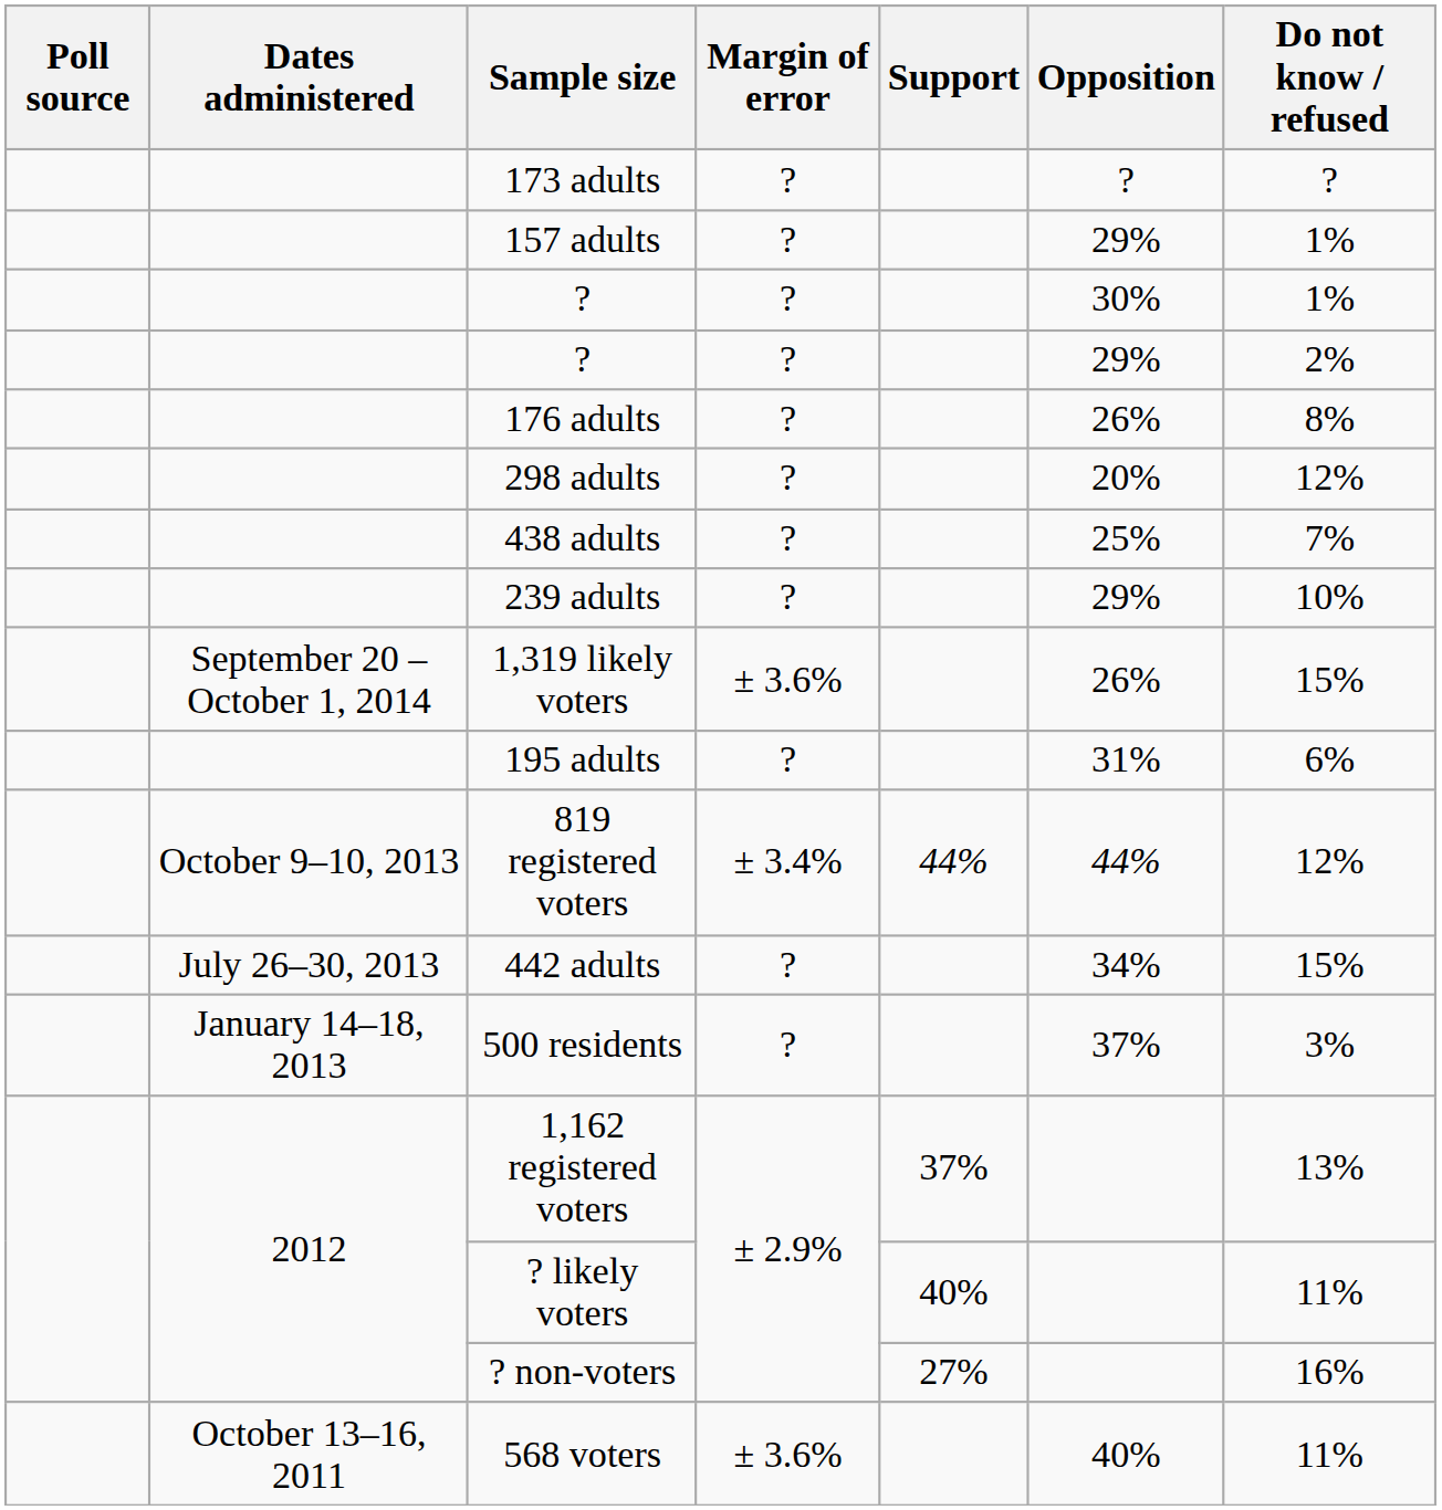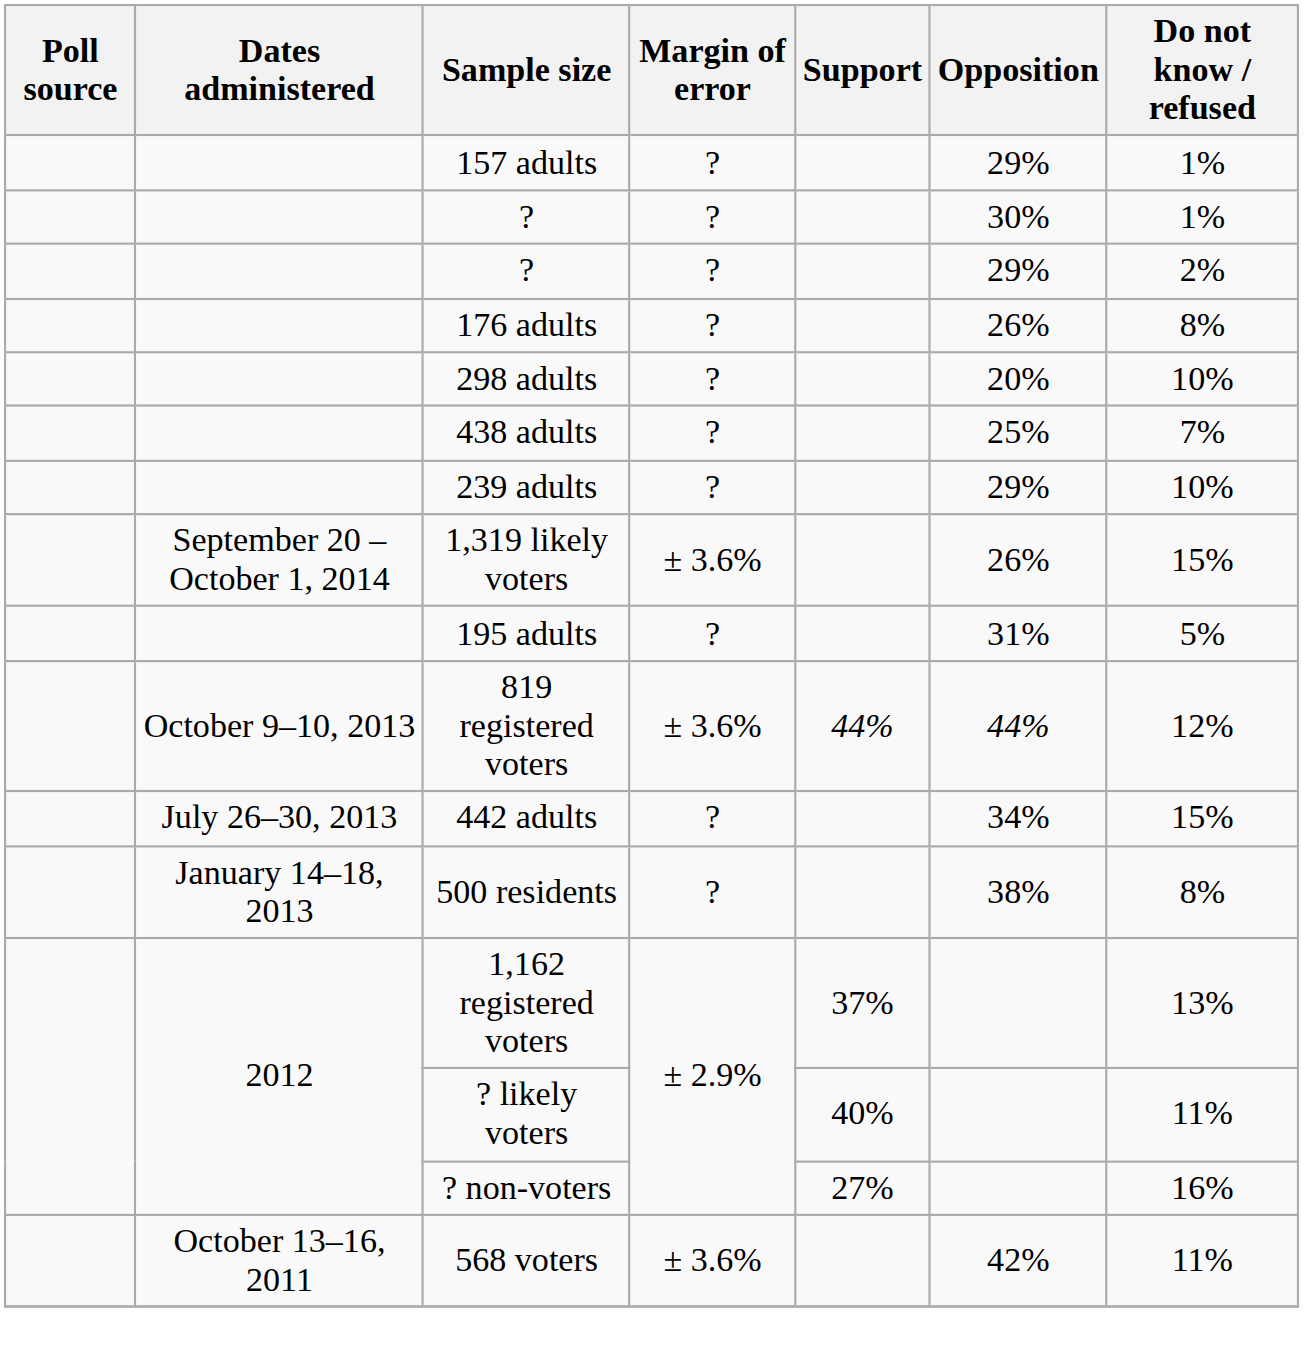- row: 173 adults | ? | ? | ?
298 adults | Do not know / refused: 12% -> 10%
195 adults | Do not know / refused: 6% -> 5%
819 registered voters | Margin of error: ± 3.4% -> ± 3.6%
500 residents | Opposition: 37% -> 38%
500 residents | Do not know / refused: 3% -> 8%
568 voters | Opposition: 40% -> 42%
